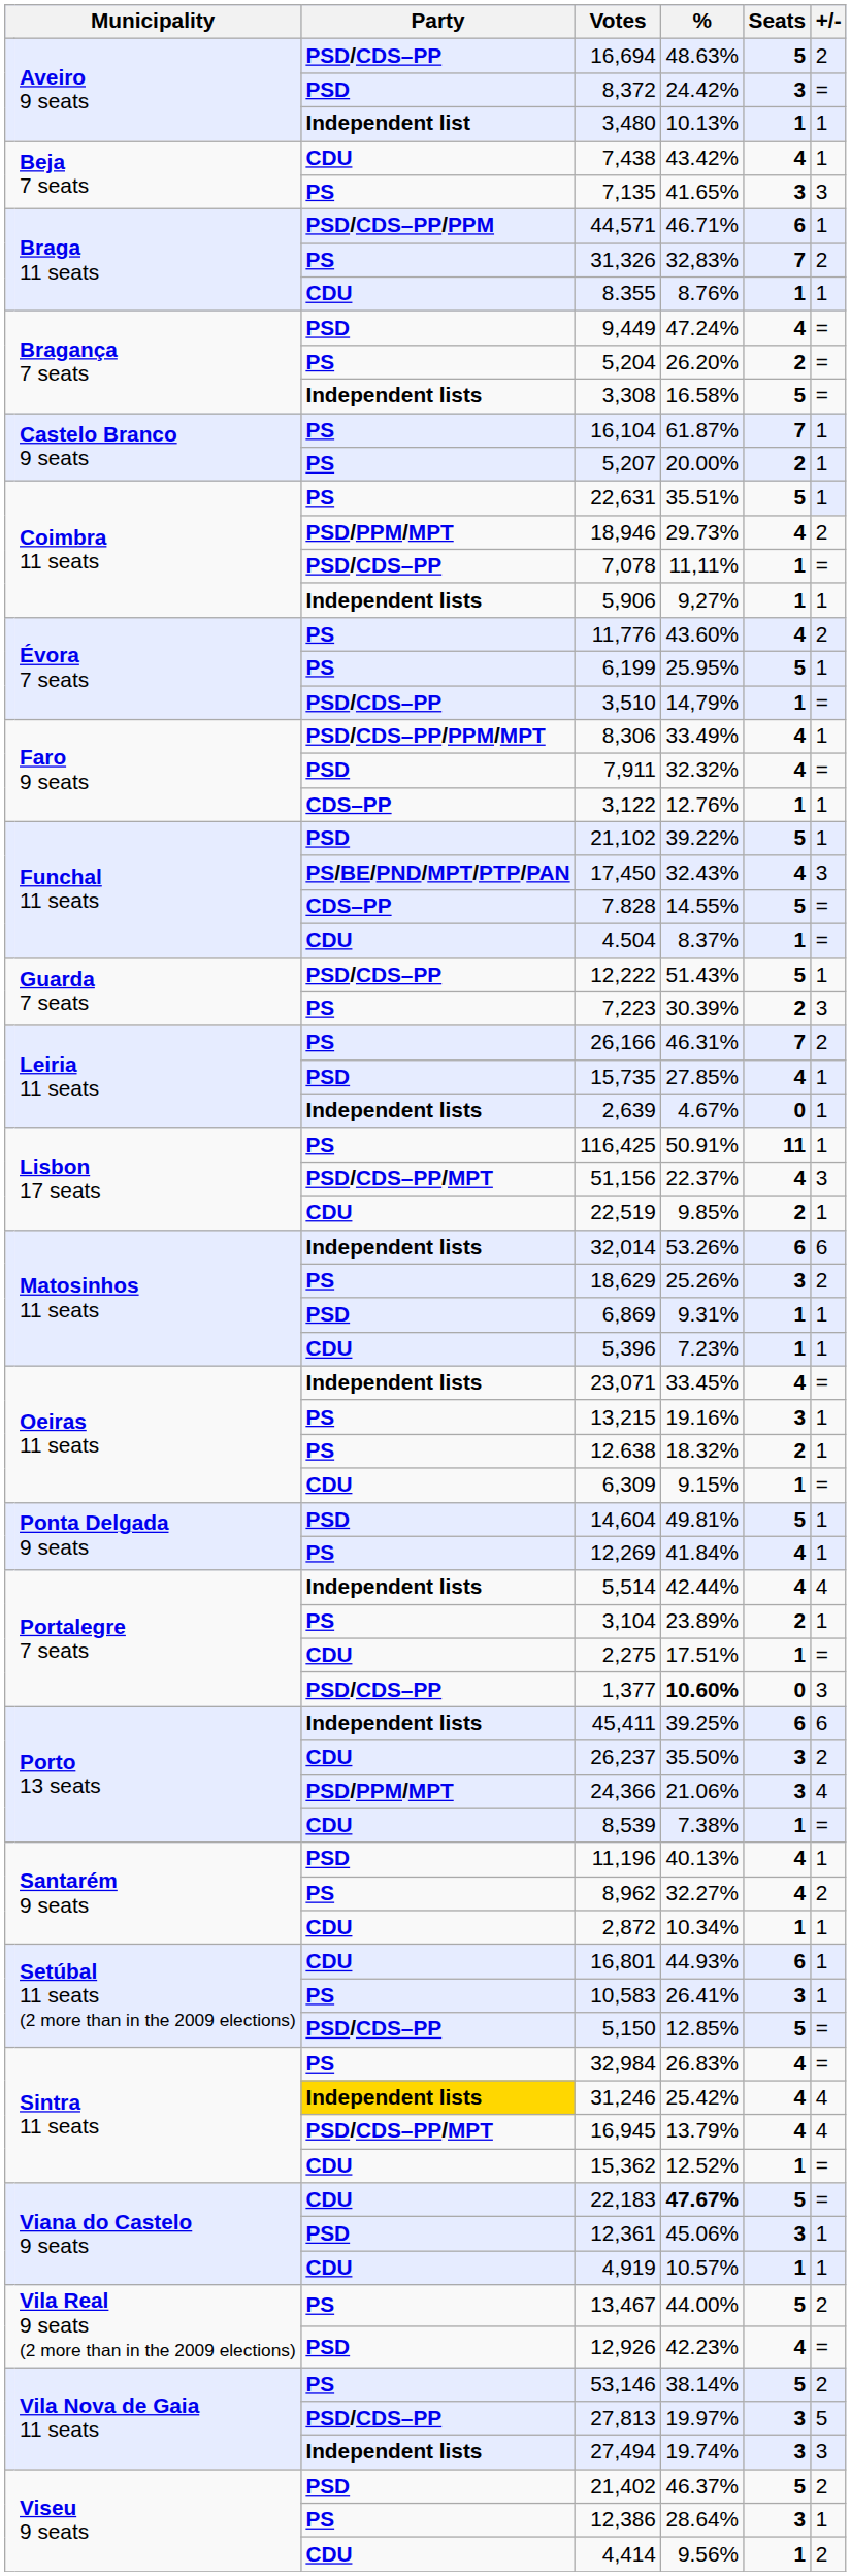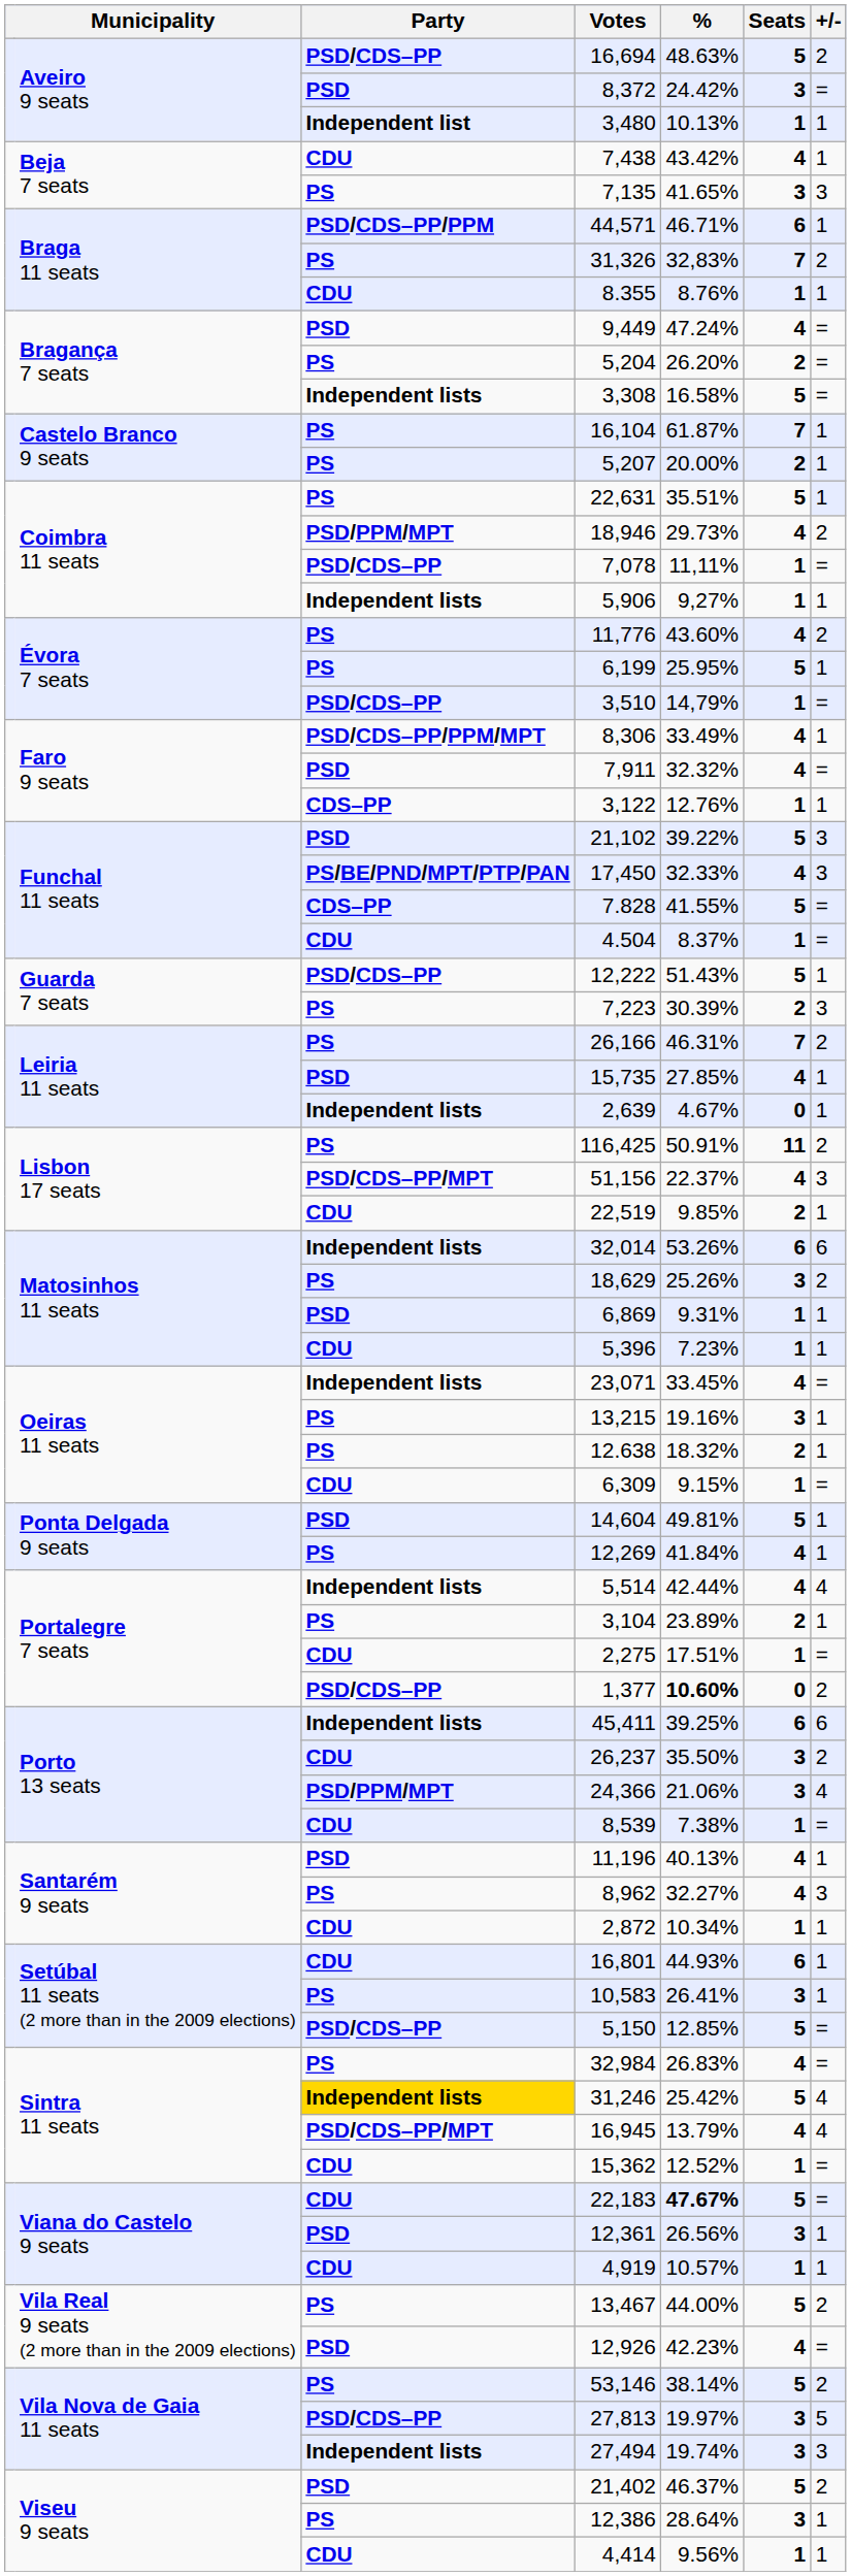21,102 | +/-: 1 -> 3
17,450 | %: 32.43% -> 32.33%
7.828 | %: 14.55% -> 41.55%
116,425 | +/-: 1 -> 2
1,377 | +/-: 3 -> 2
8,962 | +/-: 2 -> 3
31,246 | Seats: 4 -> 5
12,361 | %: 45.06% -> 26.56%
4,414 | +/-: 2 -> 1
